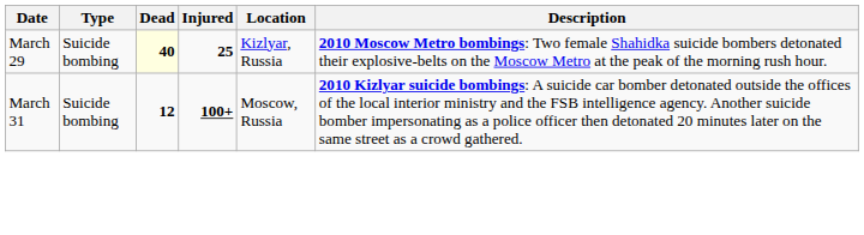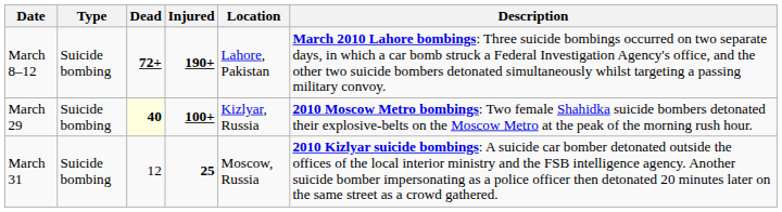+ row: March 8–12 | Suicide bombing | 72+ | 190+ | Lahore, Pakistan | March 2010 Lahore bombings: Three suicide bombings occurred on two separate days, in which a car bomb struck a Federal Investigation Agency's office, and the other two suicide bombers detonated simultaneously whilst targeting a passing military convoy.
March 29 | Injured: 25 -> 100+
March 31 | Dead: bold -> normal
March 31 | Injured: 100+ -> 25
